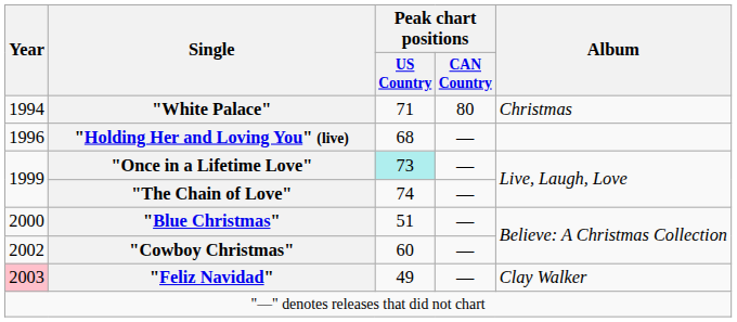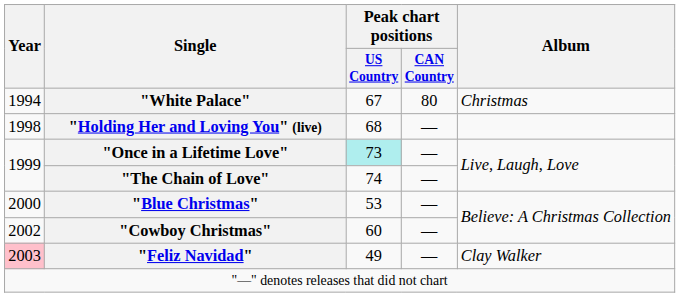"White Palace" | Peak chart positions / US Country: 71 -> 67
"Holding Her and Loving You" (live) | Year: 1996 -> 1998
"Blue Christmas" | Peak chart positions / US Country: 51 -> 53
